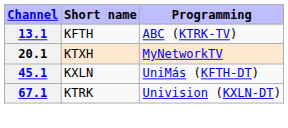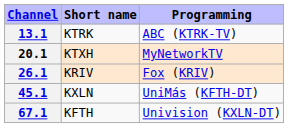13.1 | Short name: KFTH -> KTRK
+ row: 26.1 | KRIV | Fox (KRIV)
67.1 | Short name: KTRK -> KFTH
